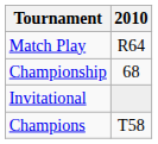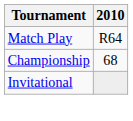- row: Champions | T58
